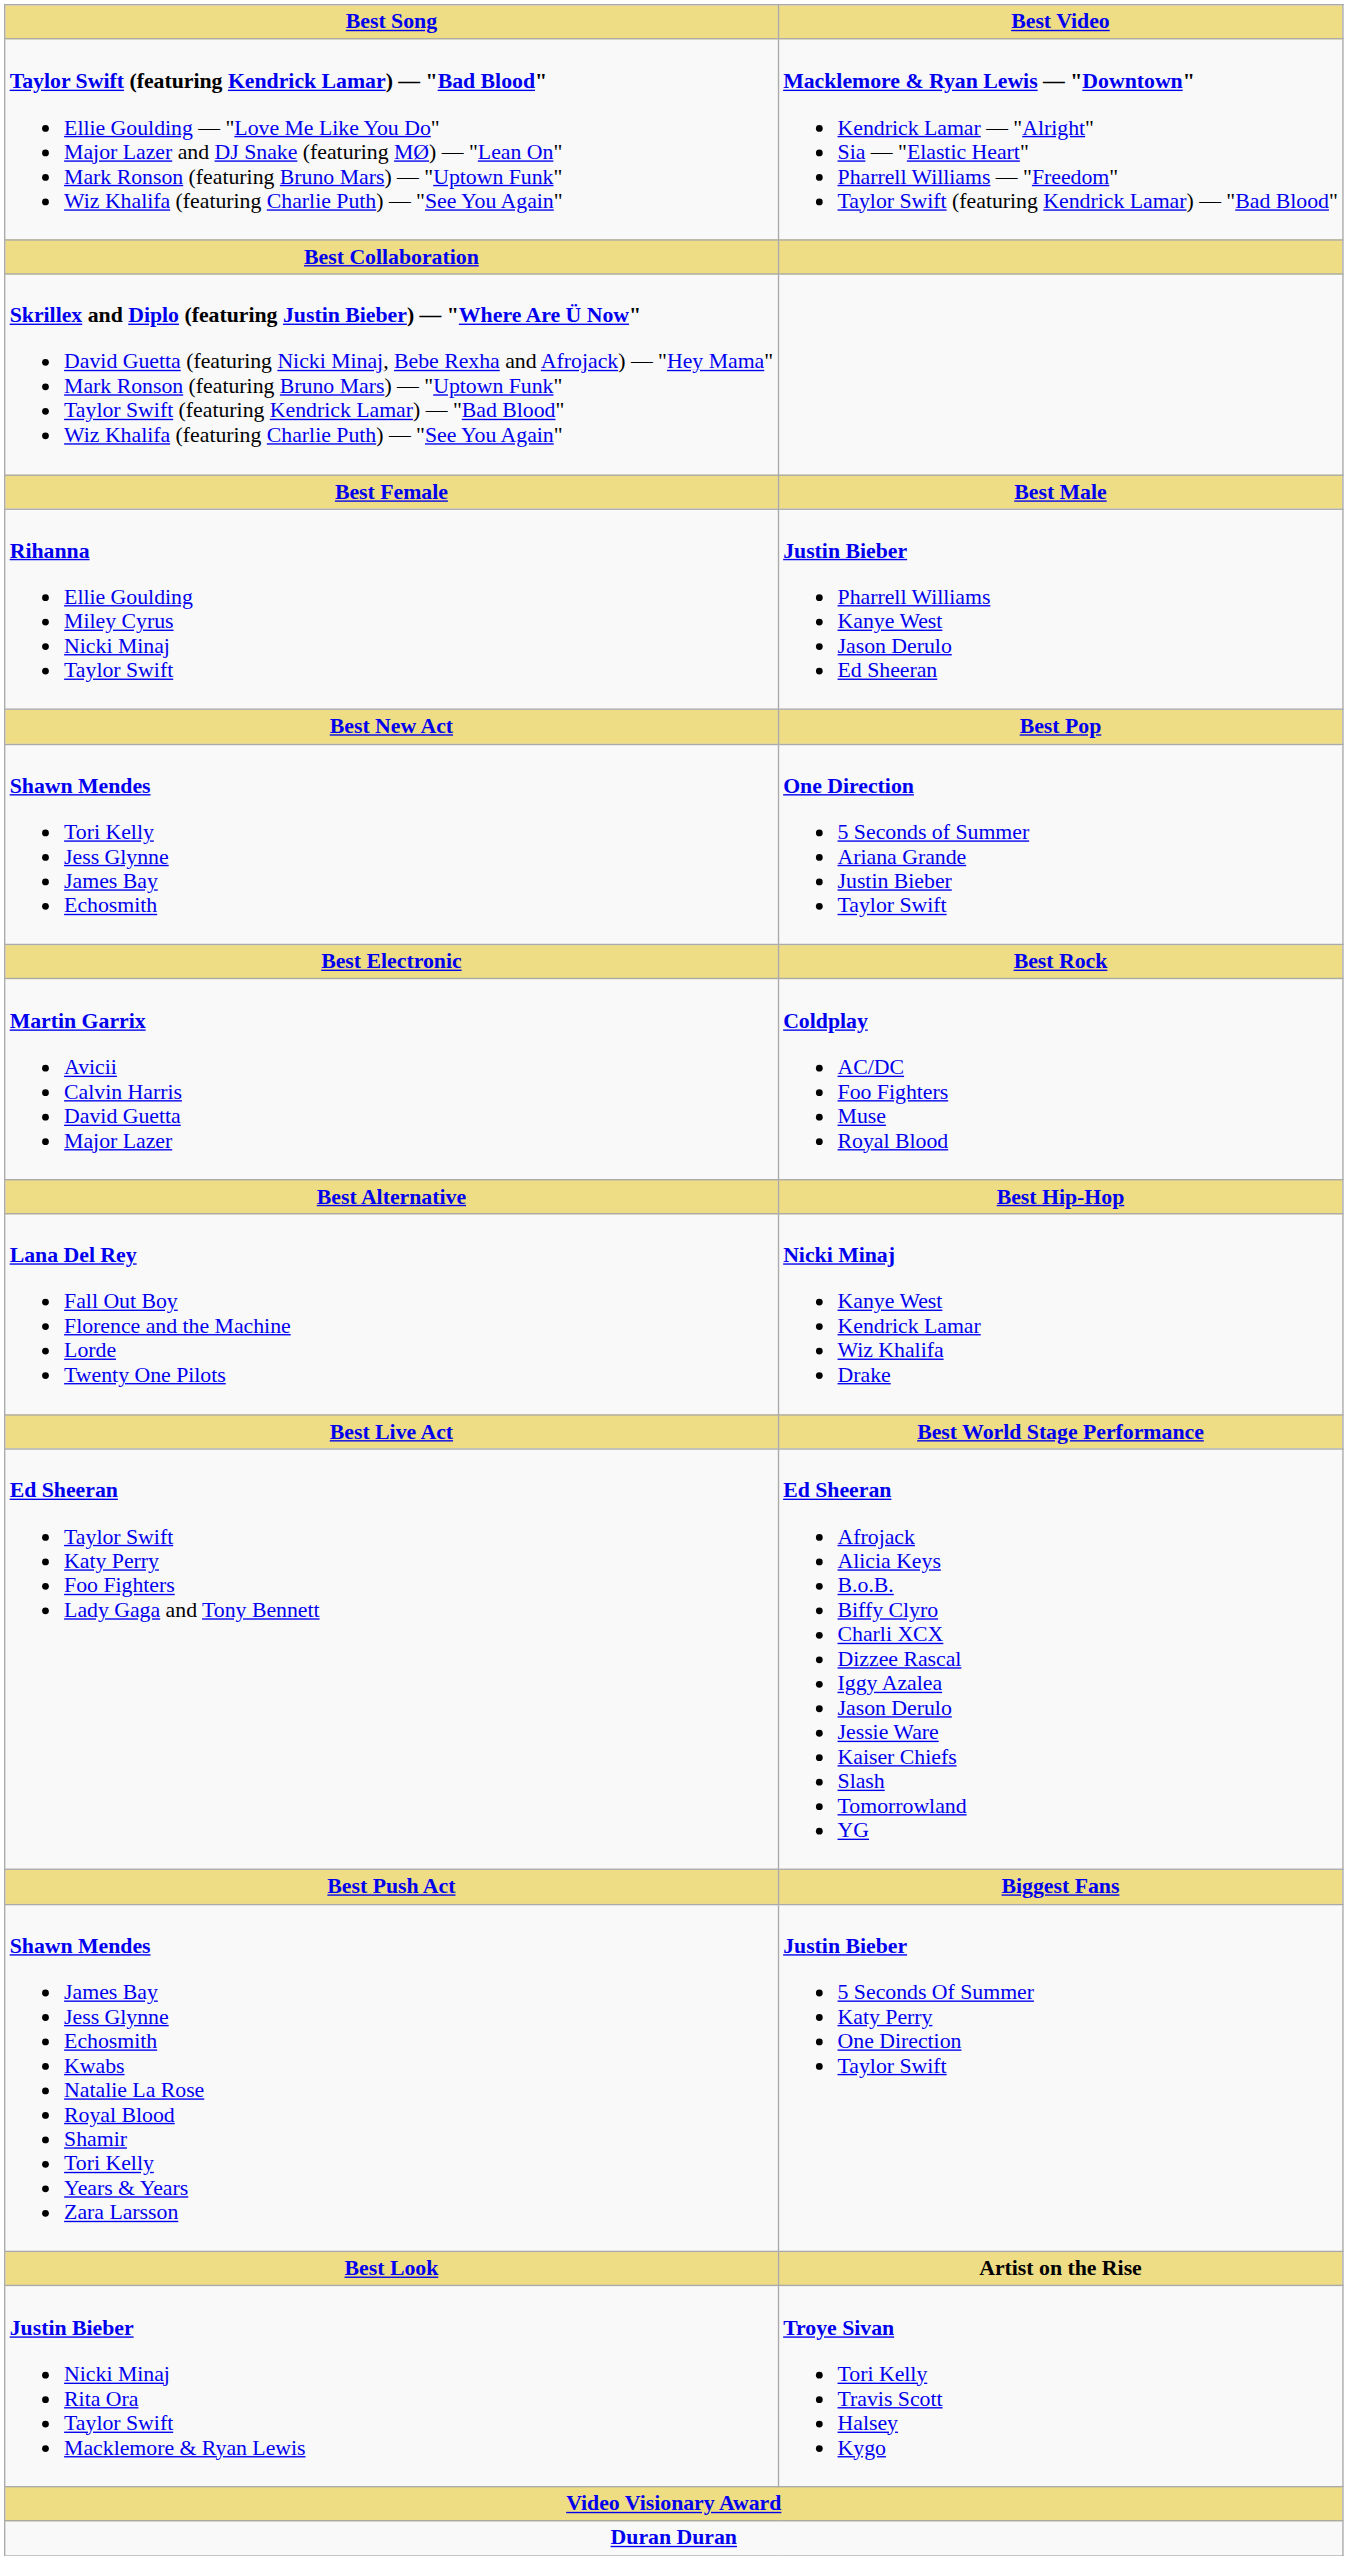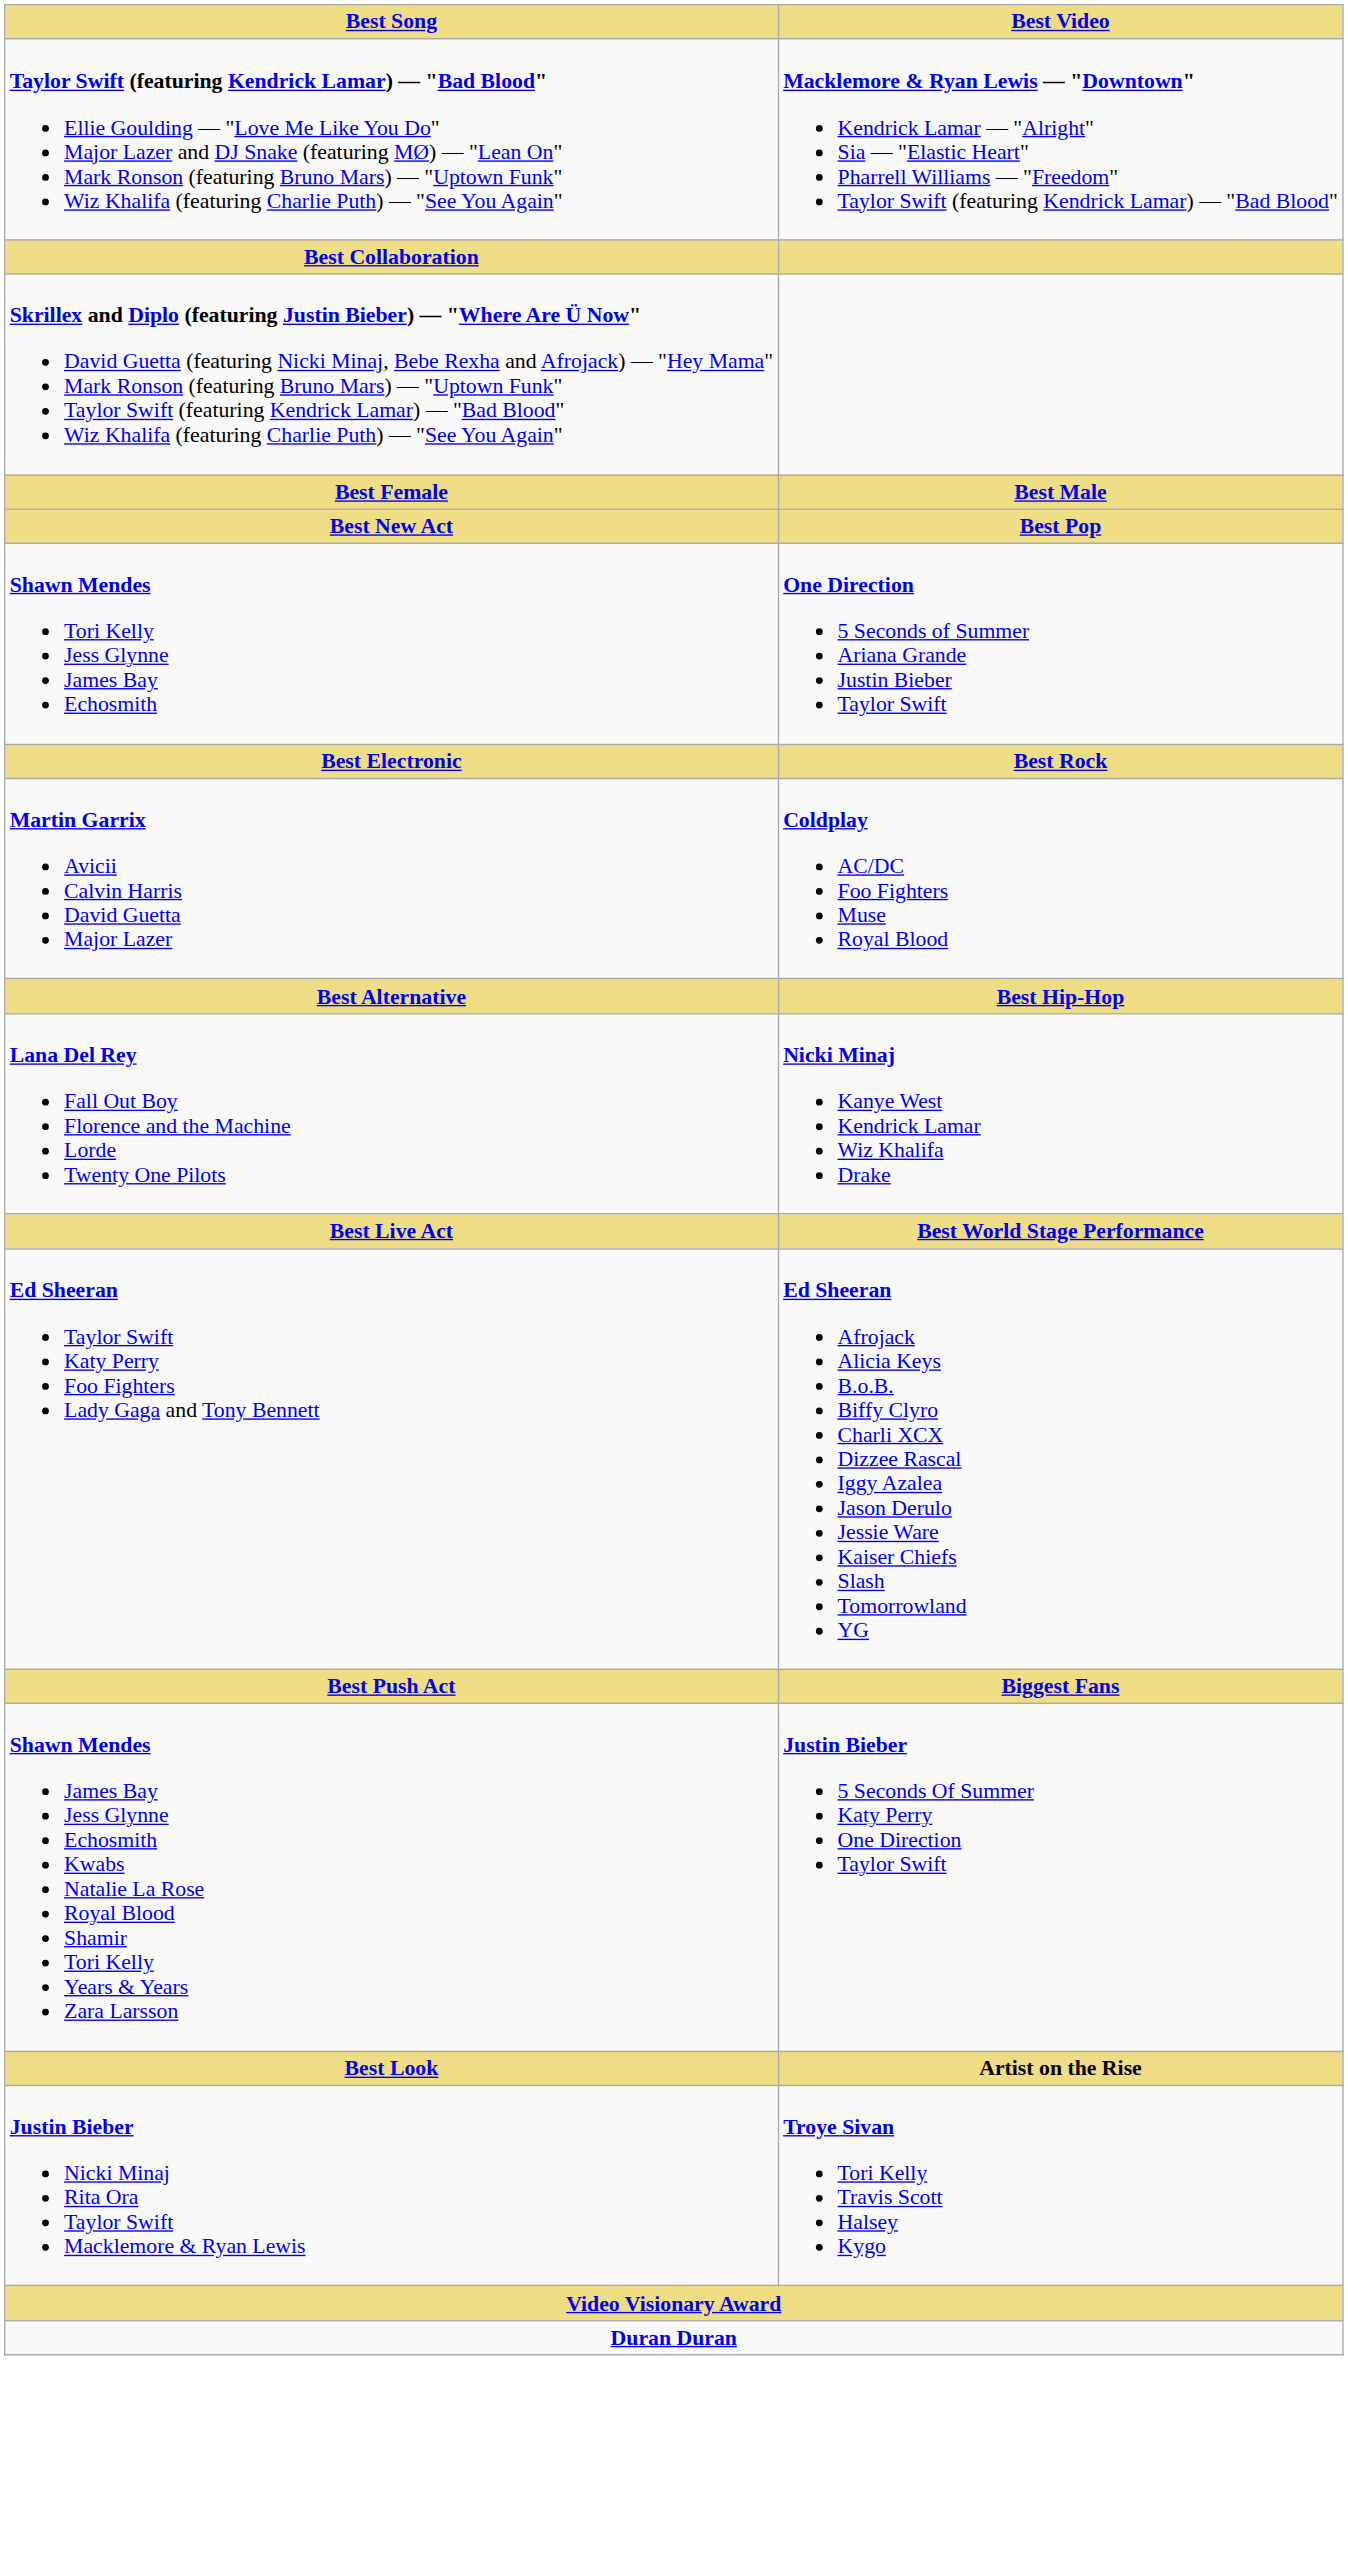- row: Rihanna Ellie Goulding Miley Cyrus Nicki Minaj Taylor Swift | Justin Bieber Pharrell Williams Kanye West Jason Derulo Ed Sheeran
